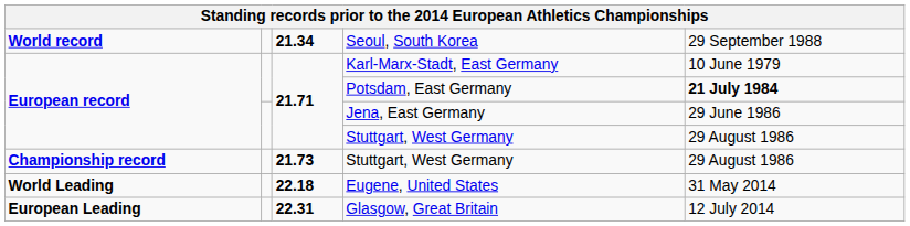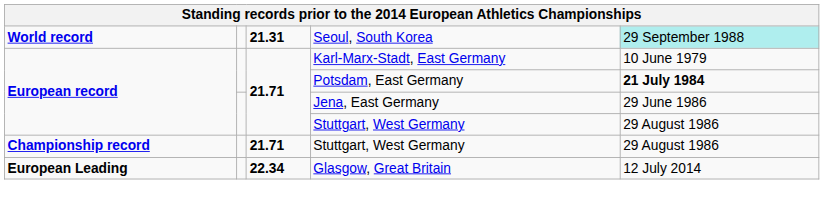Seoul, South Korea | column 3: 21.34 -> 21.31
Seoul, South Korea | column 5: no background -> paleturquoise background
Championship record / Stuttgart, West Germany | column 3: 21.73 -> 21.71
- row: World Leading | 22.18 | Eugene, United States | 31 May 2014
Glasgow, Great Britain | column 3: 22.31 -> 22.34
